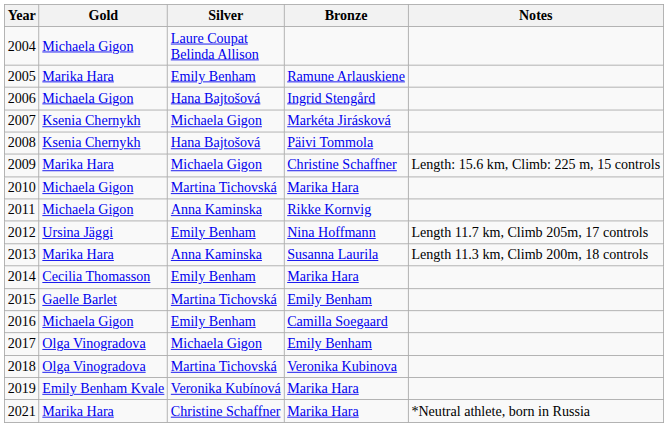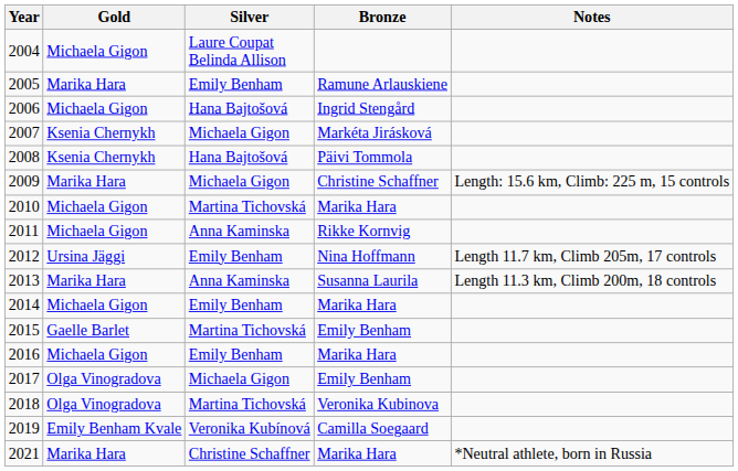2014 | Gold: Cecilia Thomasson -> Michaela Gigon
2016 | Bronze: Camilla Soegaard -> Marika Hara
2019 | Bronze: Marika Hara -> Camilla Soegaard
